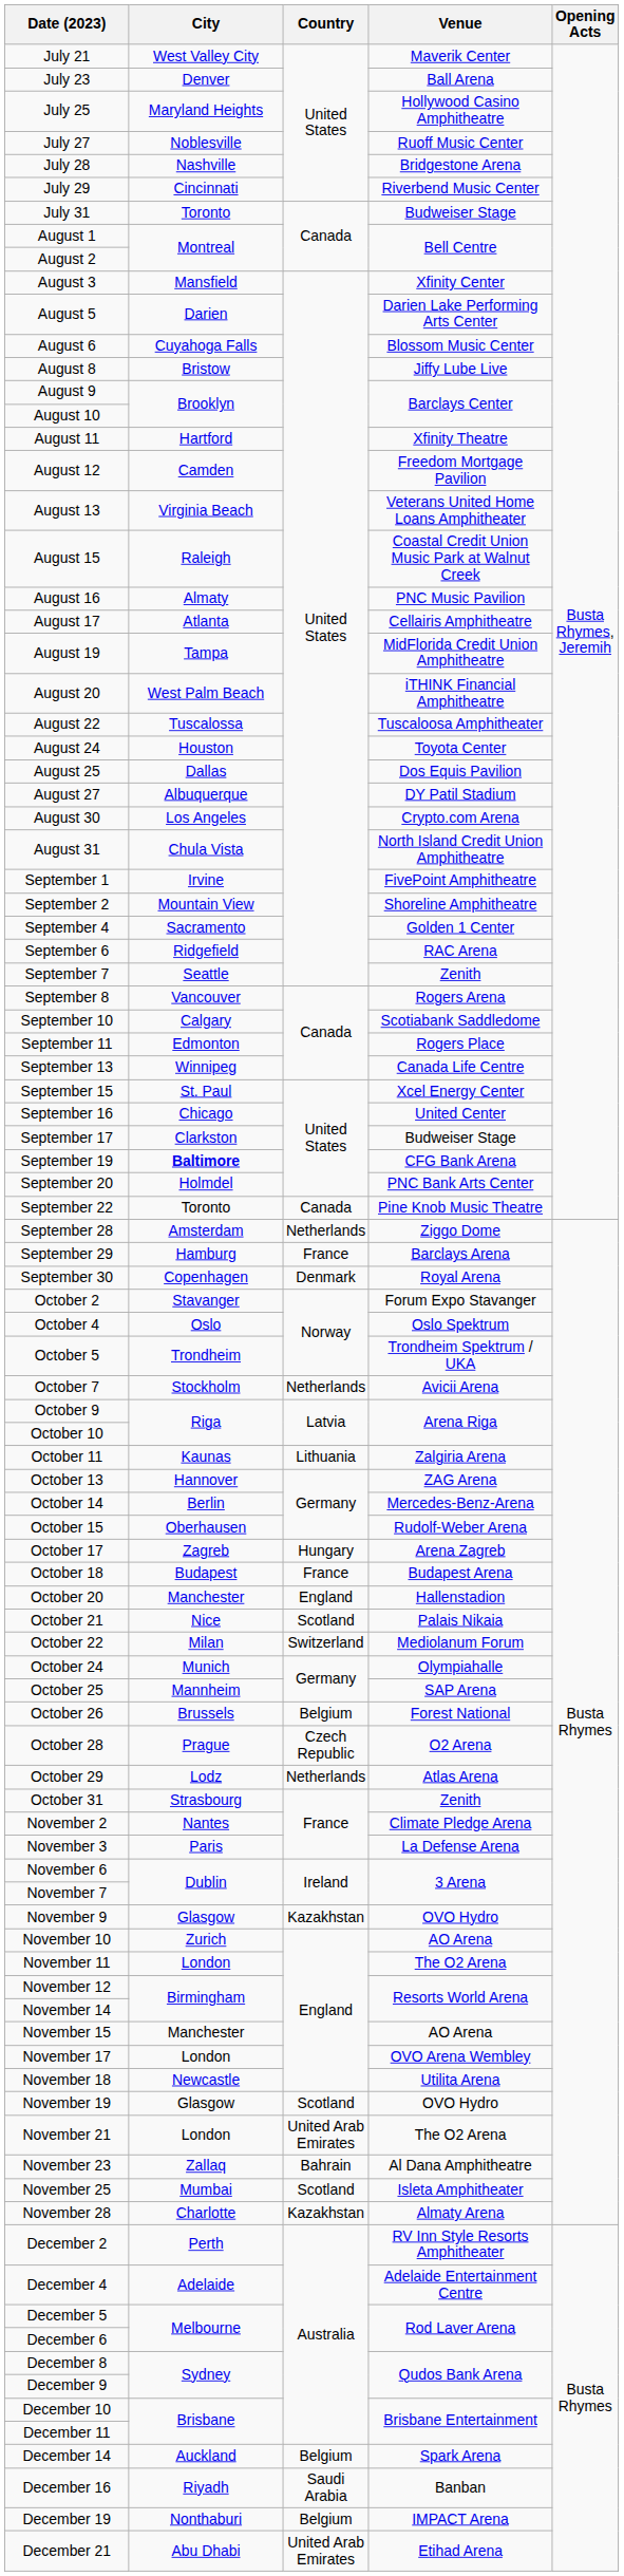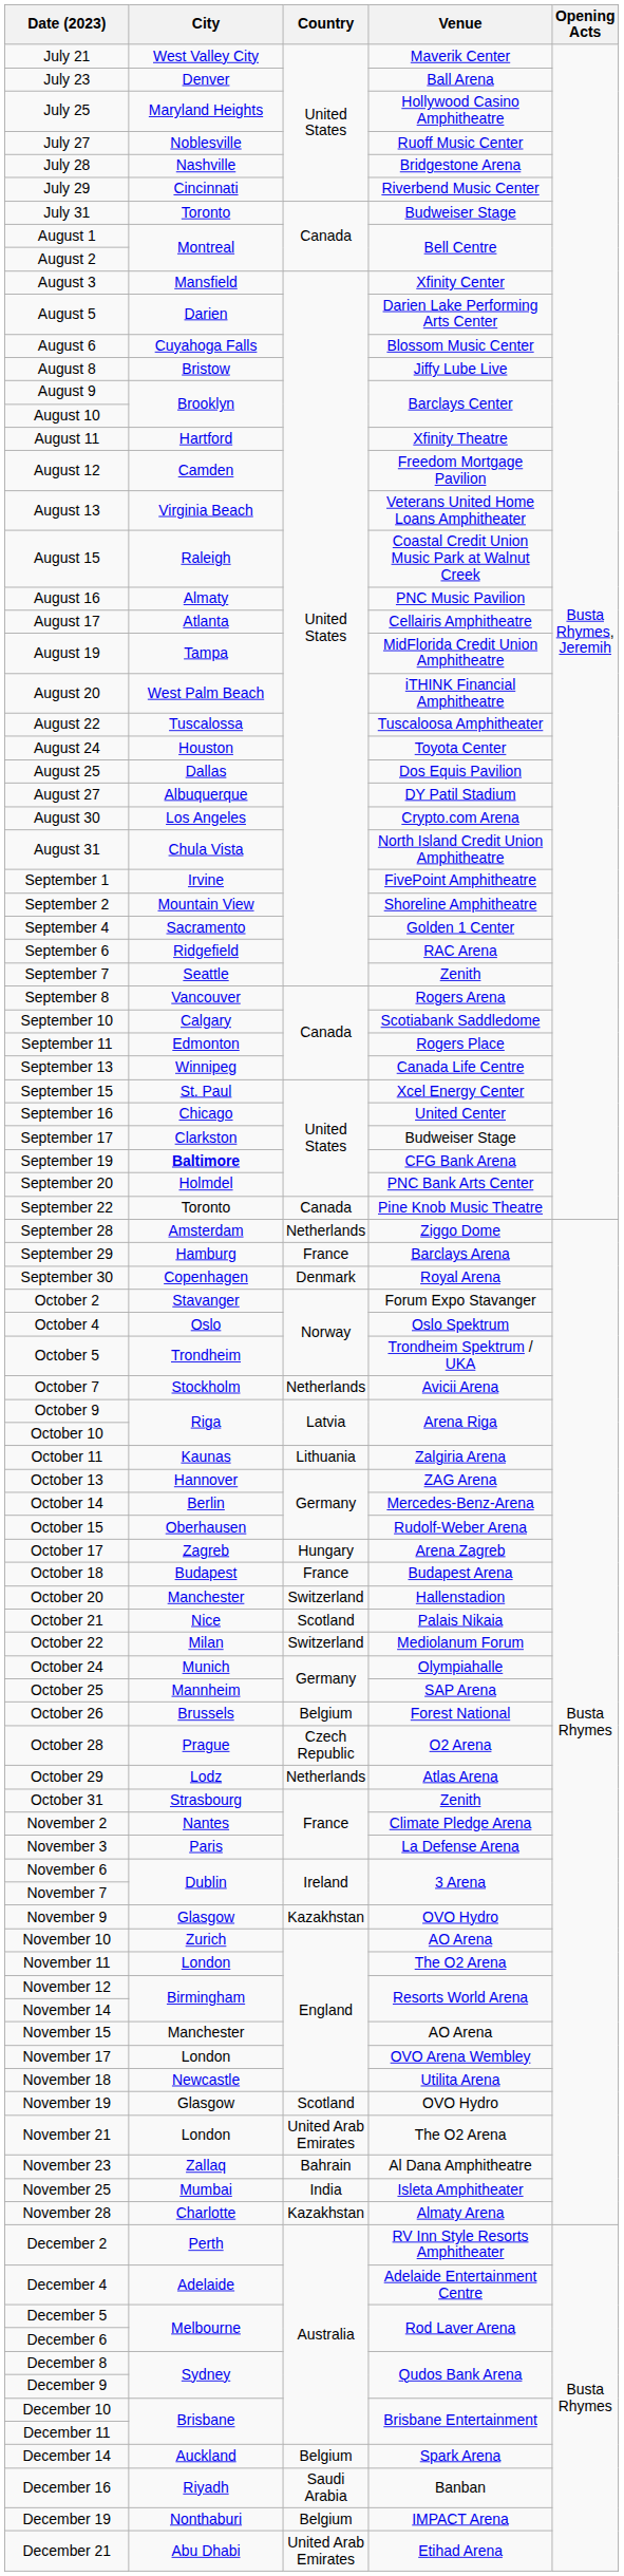October 20 | Country: England -> Switzerland
November 25 | Country: Scotland -> India
